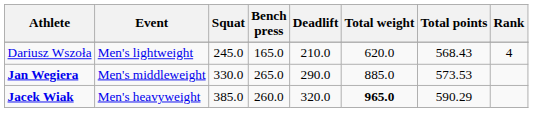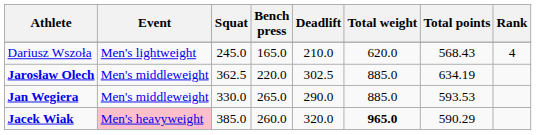+ row: Jarosław Olech | Men's middleweight | 362.5 | 220.0 | 302.5 | 885.0 | 634.19
Jan Wegiera | Total points: 573.53 -> 593.53
Jacek Wiak | Event: no background -> pink background
